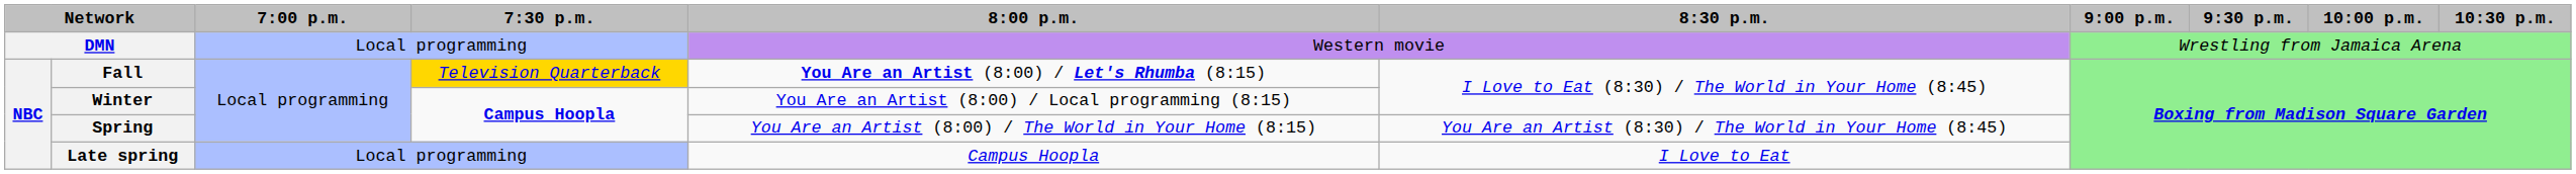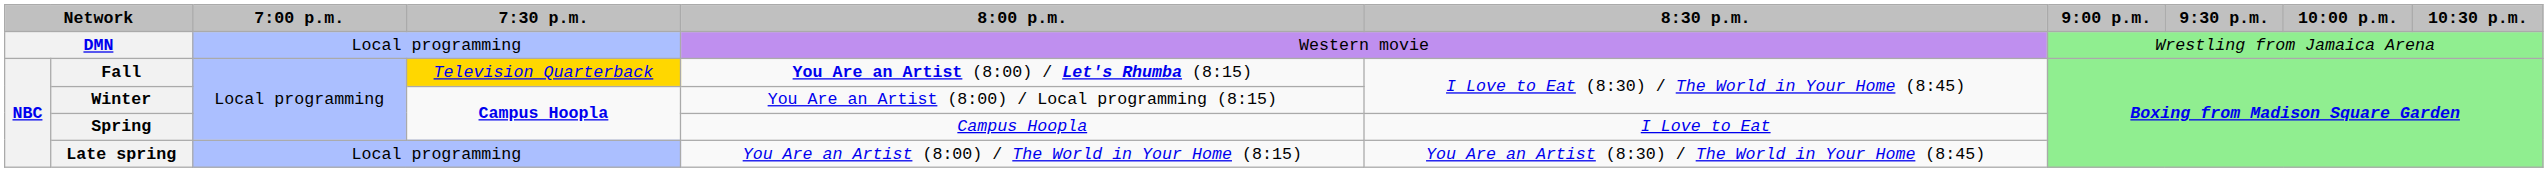Spring | 8:00 p.m.: You Are an Artist (8:00) / The World in Your Home (8:15) -> Campus Hoopla
Spring | 8:30 p.m.: You Are an Artist (8:30) / The World in Your Home (8:45) -> I Love to Eat
Late spring | 8:00 p.m.: Campus Hoopla -> You Are an Artist (8:00) / The World in Your Home (8:15)
Late spring | 8:30 p.m.: I Love to Eat -> You Are an Artist (8:30) / The World in Your Home (8:45)
